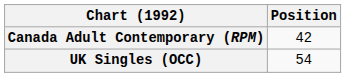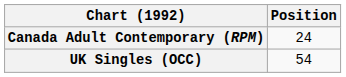Canada Adult Contemporary (RPM) | Position: 42 -> 24
